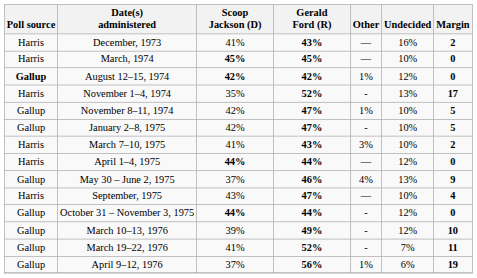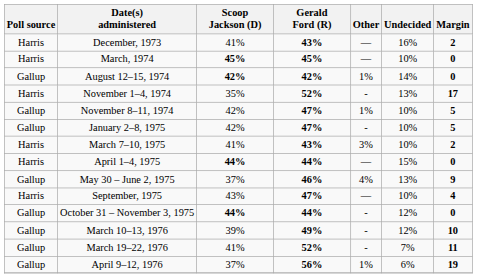August 12–15, 1974 | Poll source: bold -> normal
August 12–15, 1974 | Undecided: 12% -> 14%
April 1–4, 1975 | Undecided: 12% -> 15%
